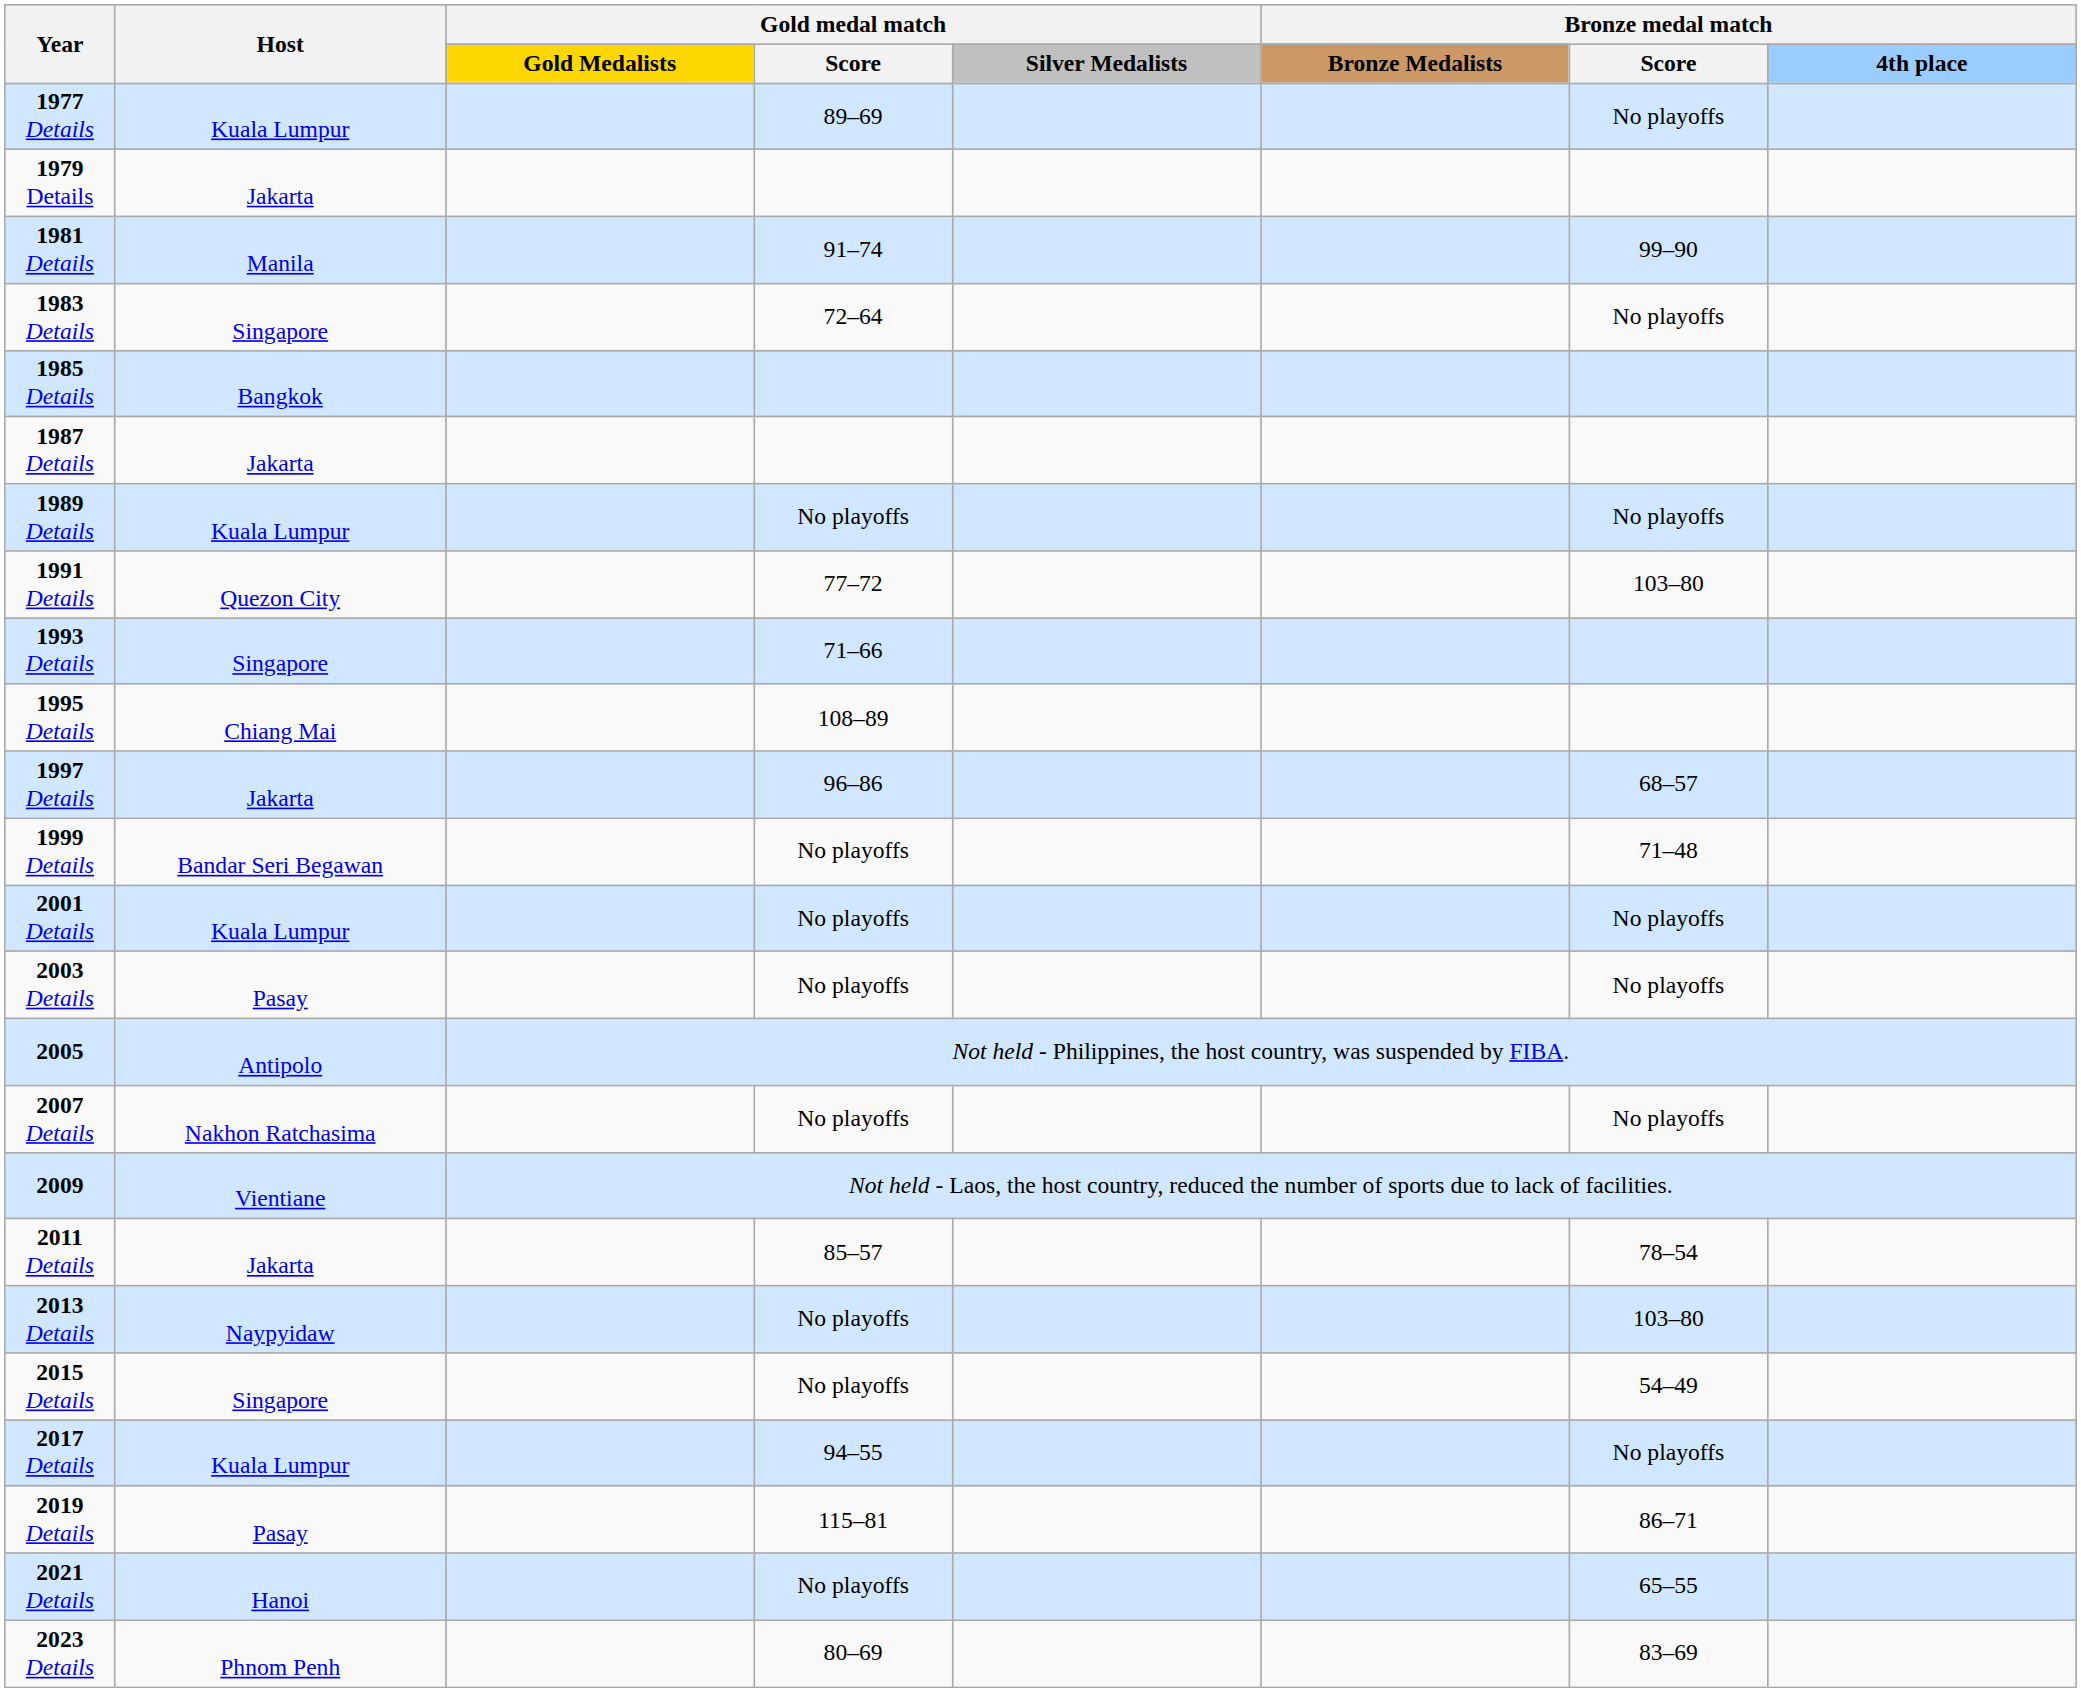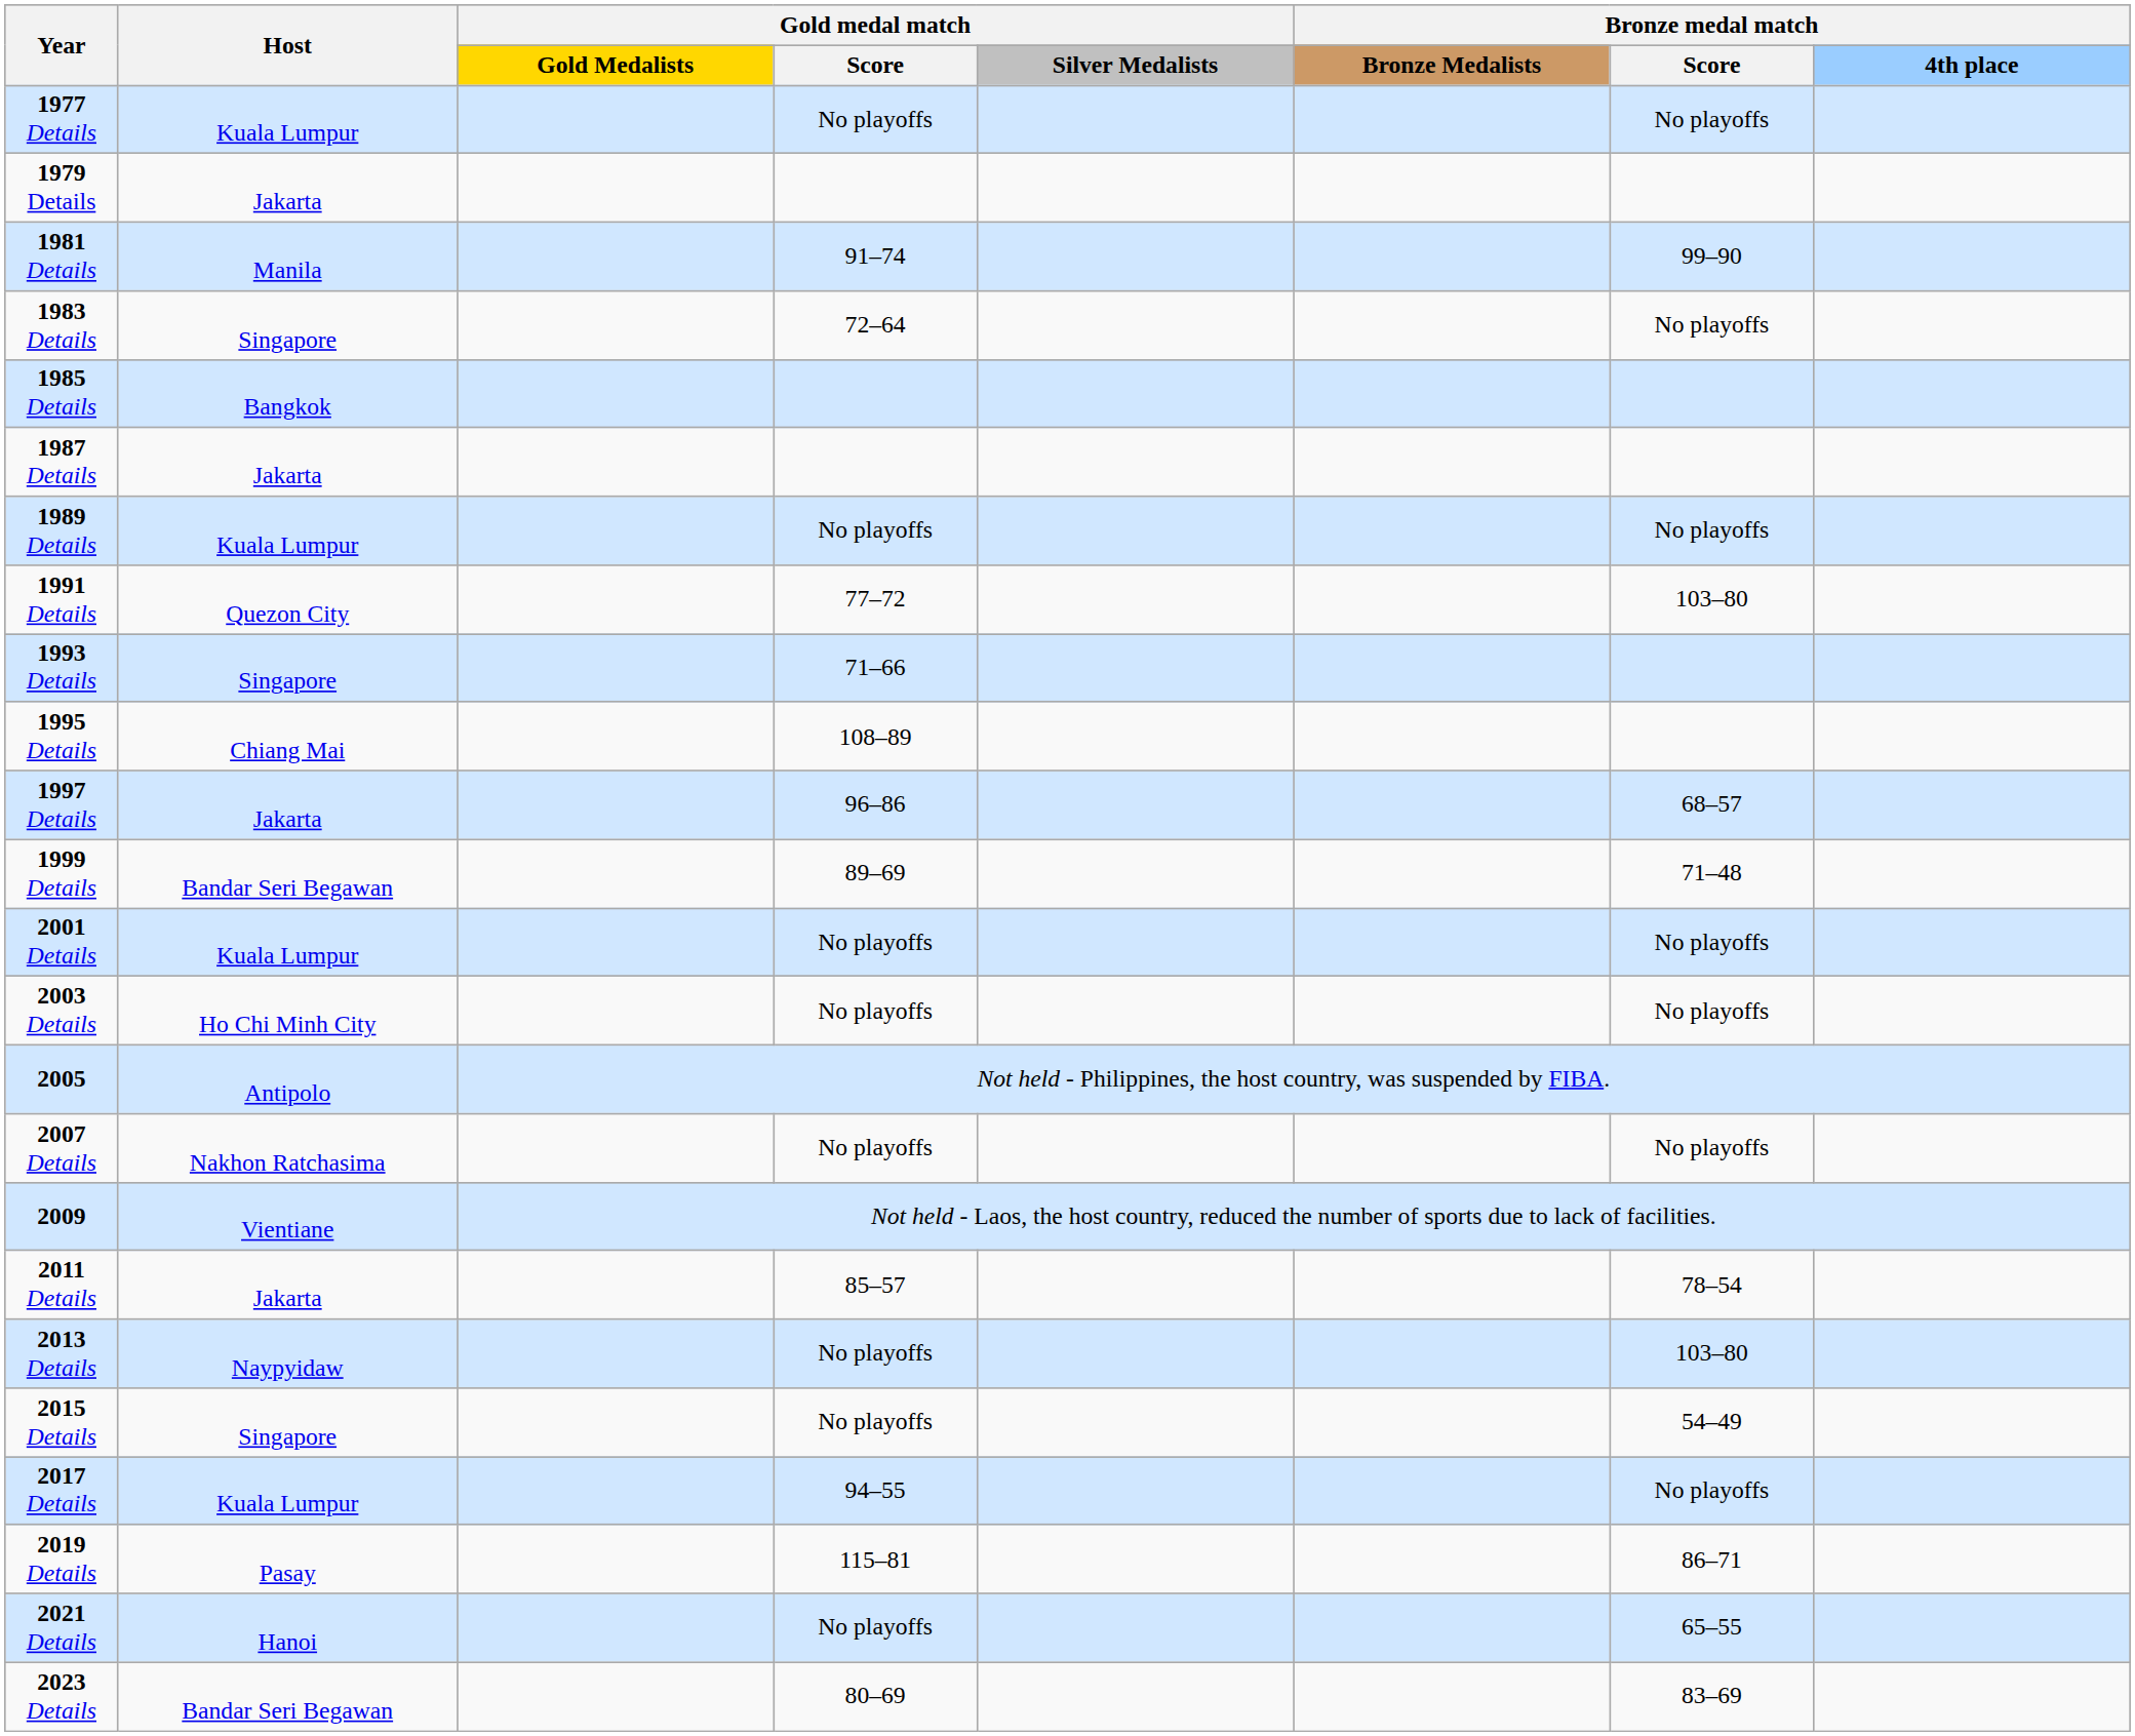1977 Details | Gold medal match / Score: 89–69 -> No playoffs
1999 Details | Gold medal match / Score: No playoffs -> 89–69
2003 Details | Host: Pasay -> Ho Chi Minh City
2023 Details | Host: Phnom Penh -> Bandar Seri Begawan
